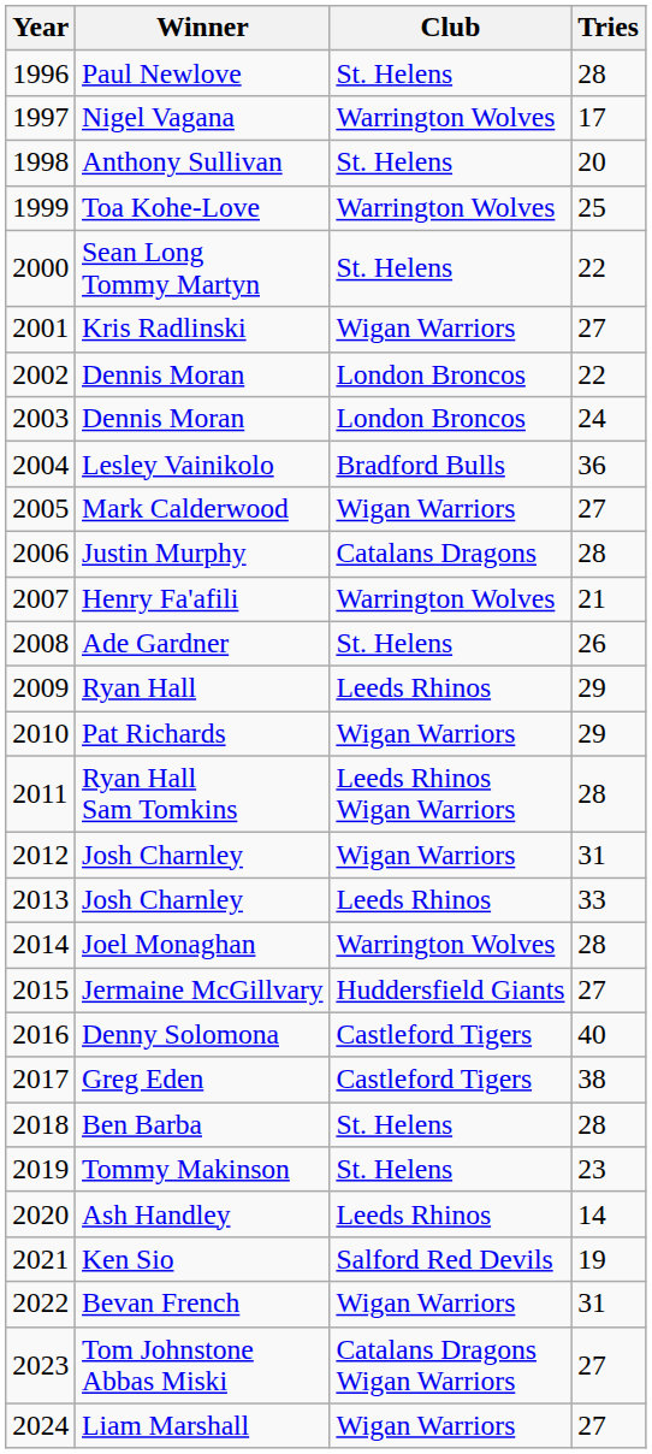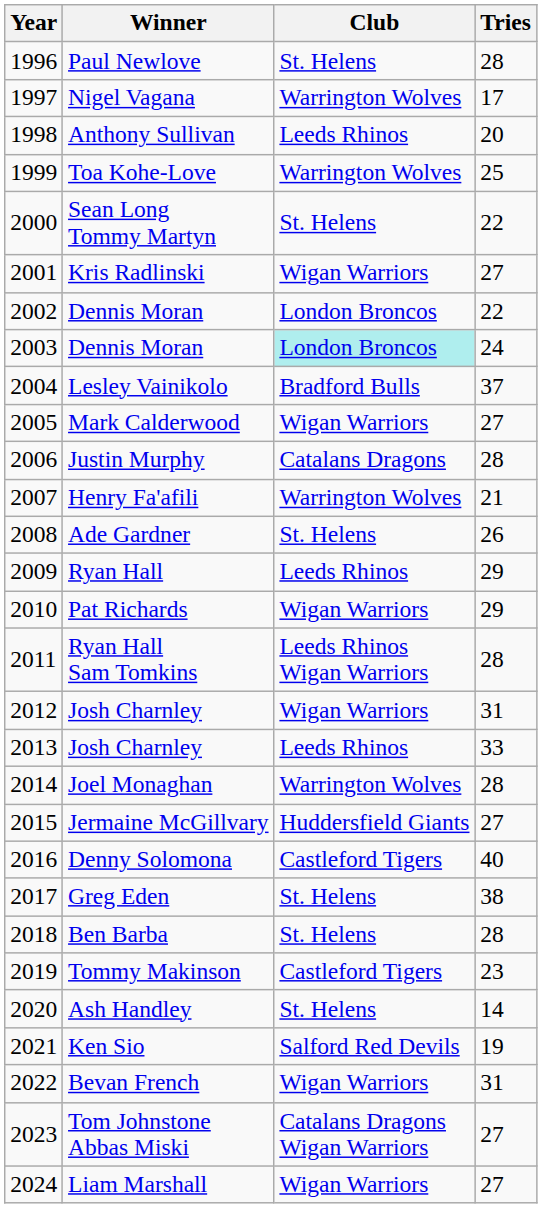Anthony Sullivan | Club: St. Helens -> Leeds Rhinos
2003 / Dennis Moran | Club: no background -> paleturquoise background
Lesley Vainikolo | Tries: 36 -> 37
Greg Eden | Club: Castleford Tigers -> St. Helens
Tommy Makinson | Club: St. Helens -> Castleford Tigers
Ash Handley | Club: Leeds Rhinos -> St. Helens
